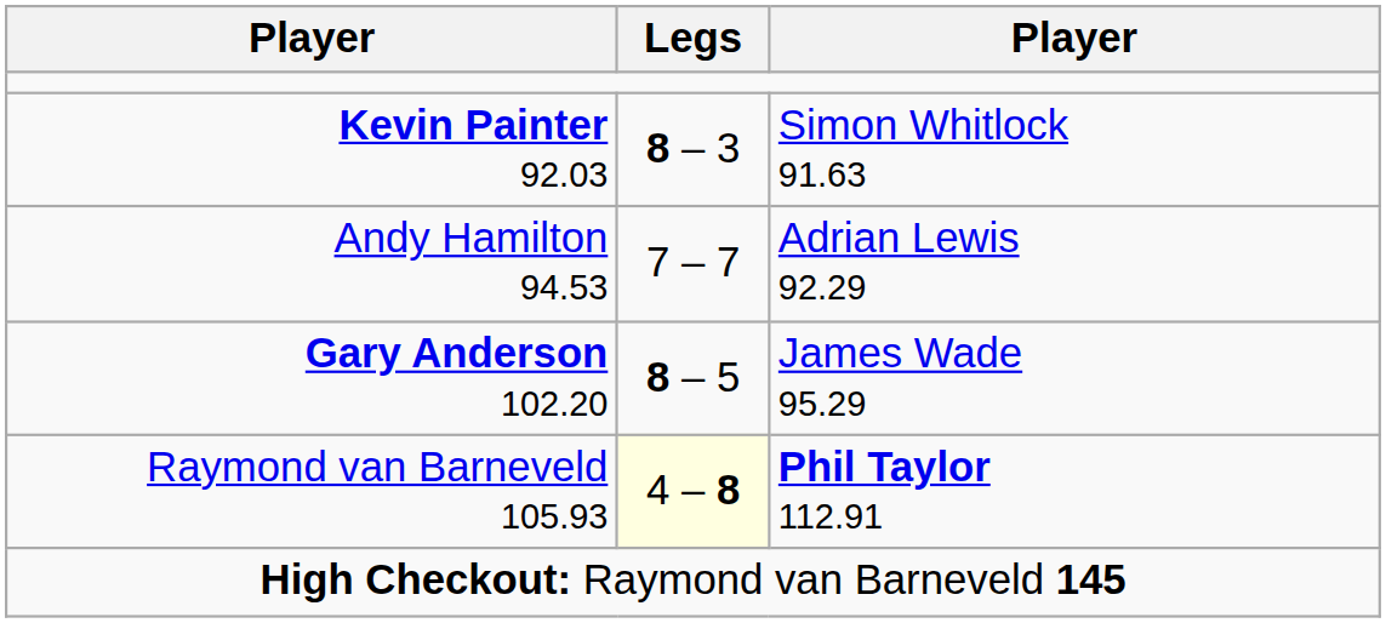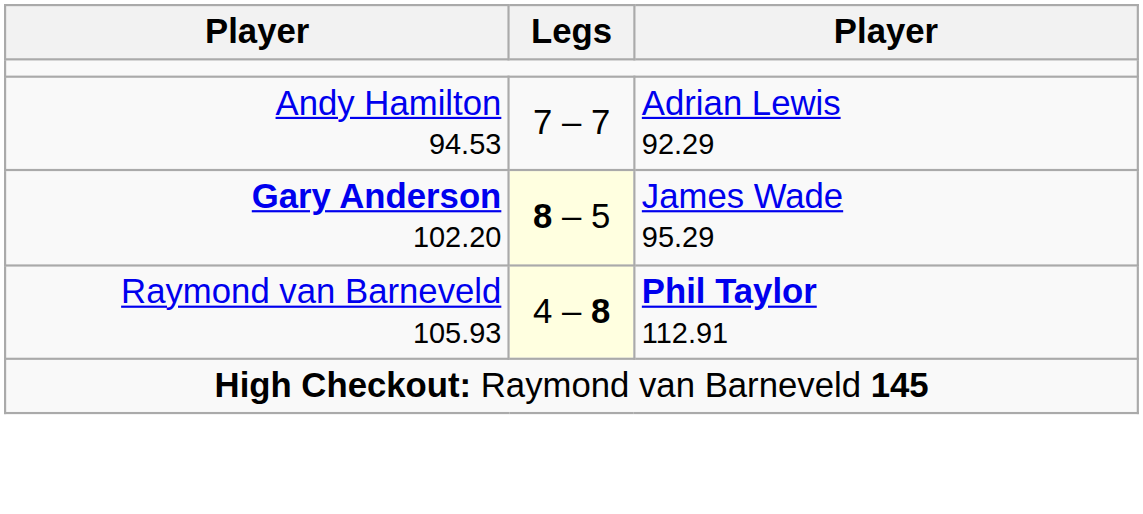- row: Kevin Painter 92.03 | 8 – 3 | Simon Whitlock 91.63
Gary Anderson 102.20 | Legs: no background -> lightyellow background
